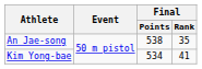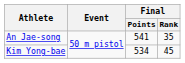An Jae-song | Final / Points: 538 -> 541
Kim Yong-bae | Final / Rank: 41 -> 45
